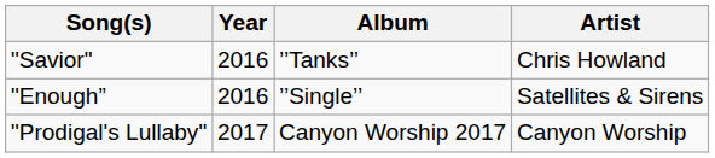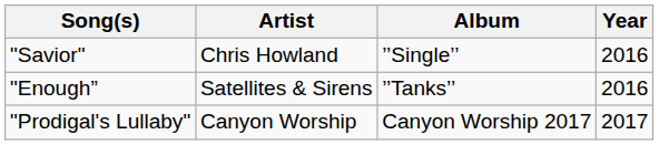columns swapped: Artist <-> Year
"Savior" | Album: ’’Tanks’’ -> ’’Single’’
"Enough” | Album: ’’Single’’ -> ’’Tanks’’
